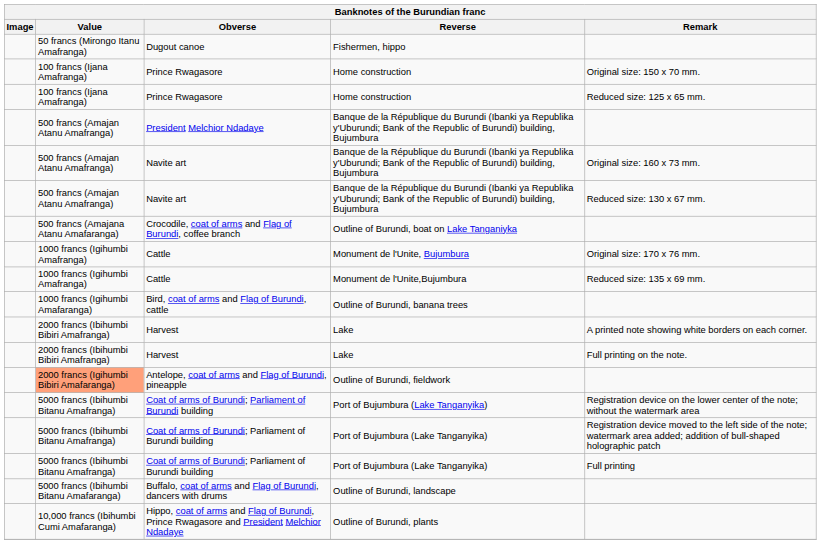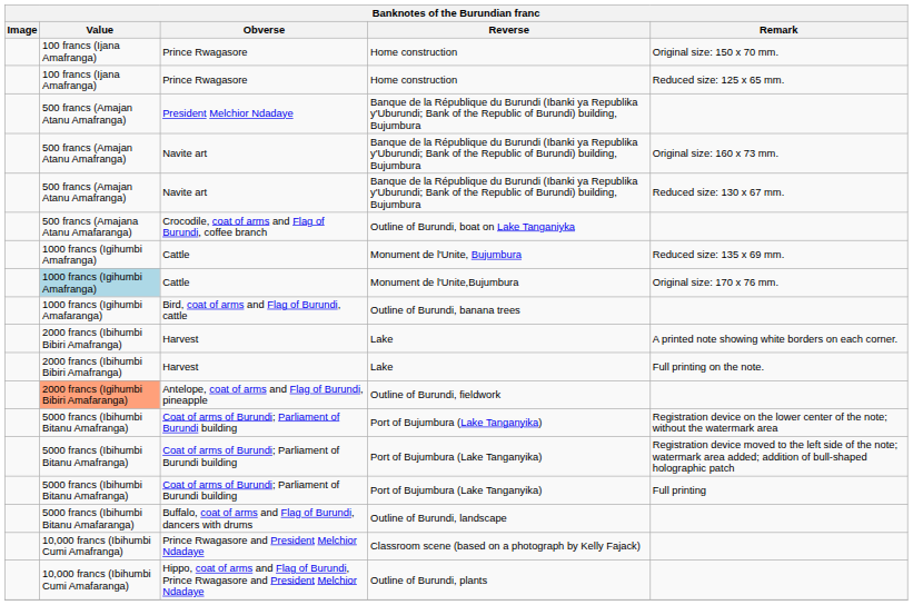- row: 50 francs (Mirongo Itanu Amafranga) | Dugout canoe | Fishermen, hippo
Cattle / Monument de l'Unite, Bujumbura | Remark: Original size: 170 x 76 mm. -> Reduced size: 135 x 69 mm.
Cattle / Monument de l'Unite,Bujumbura | Value: no background -> lightblue background
Cattle / Monument de l'Unite,Bujumbura | Remark: Reduced size: 135 x 69 mm. -> Original size: 170 x 76 mm.
+ row: 10,000 francs (Ibihumbi Cumi Amafranga) | Prince Rwagasore and President Melchior Ndadaye | Classroom scene (based on a photograph by Kelly Fajack)
